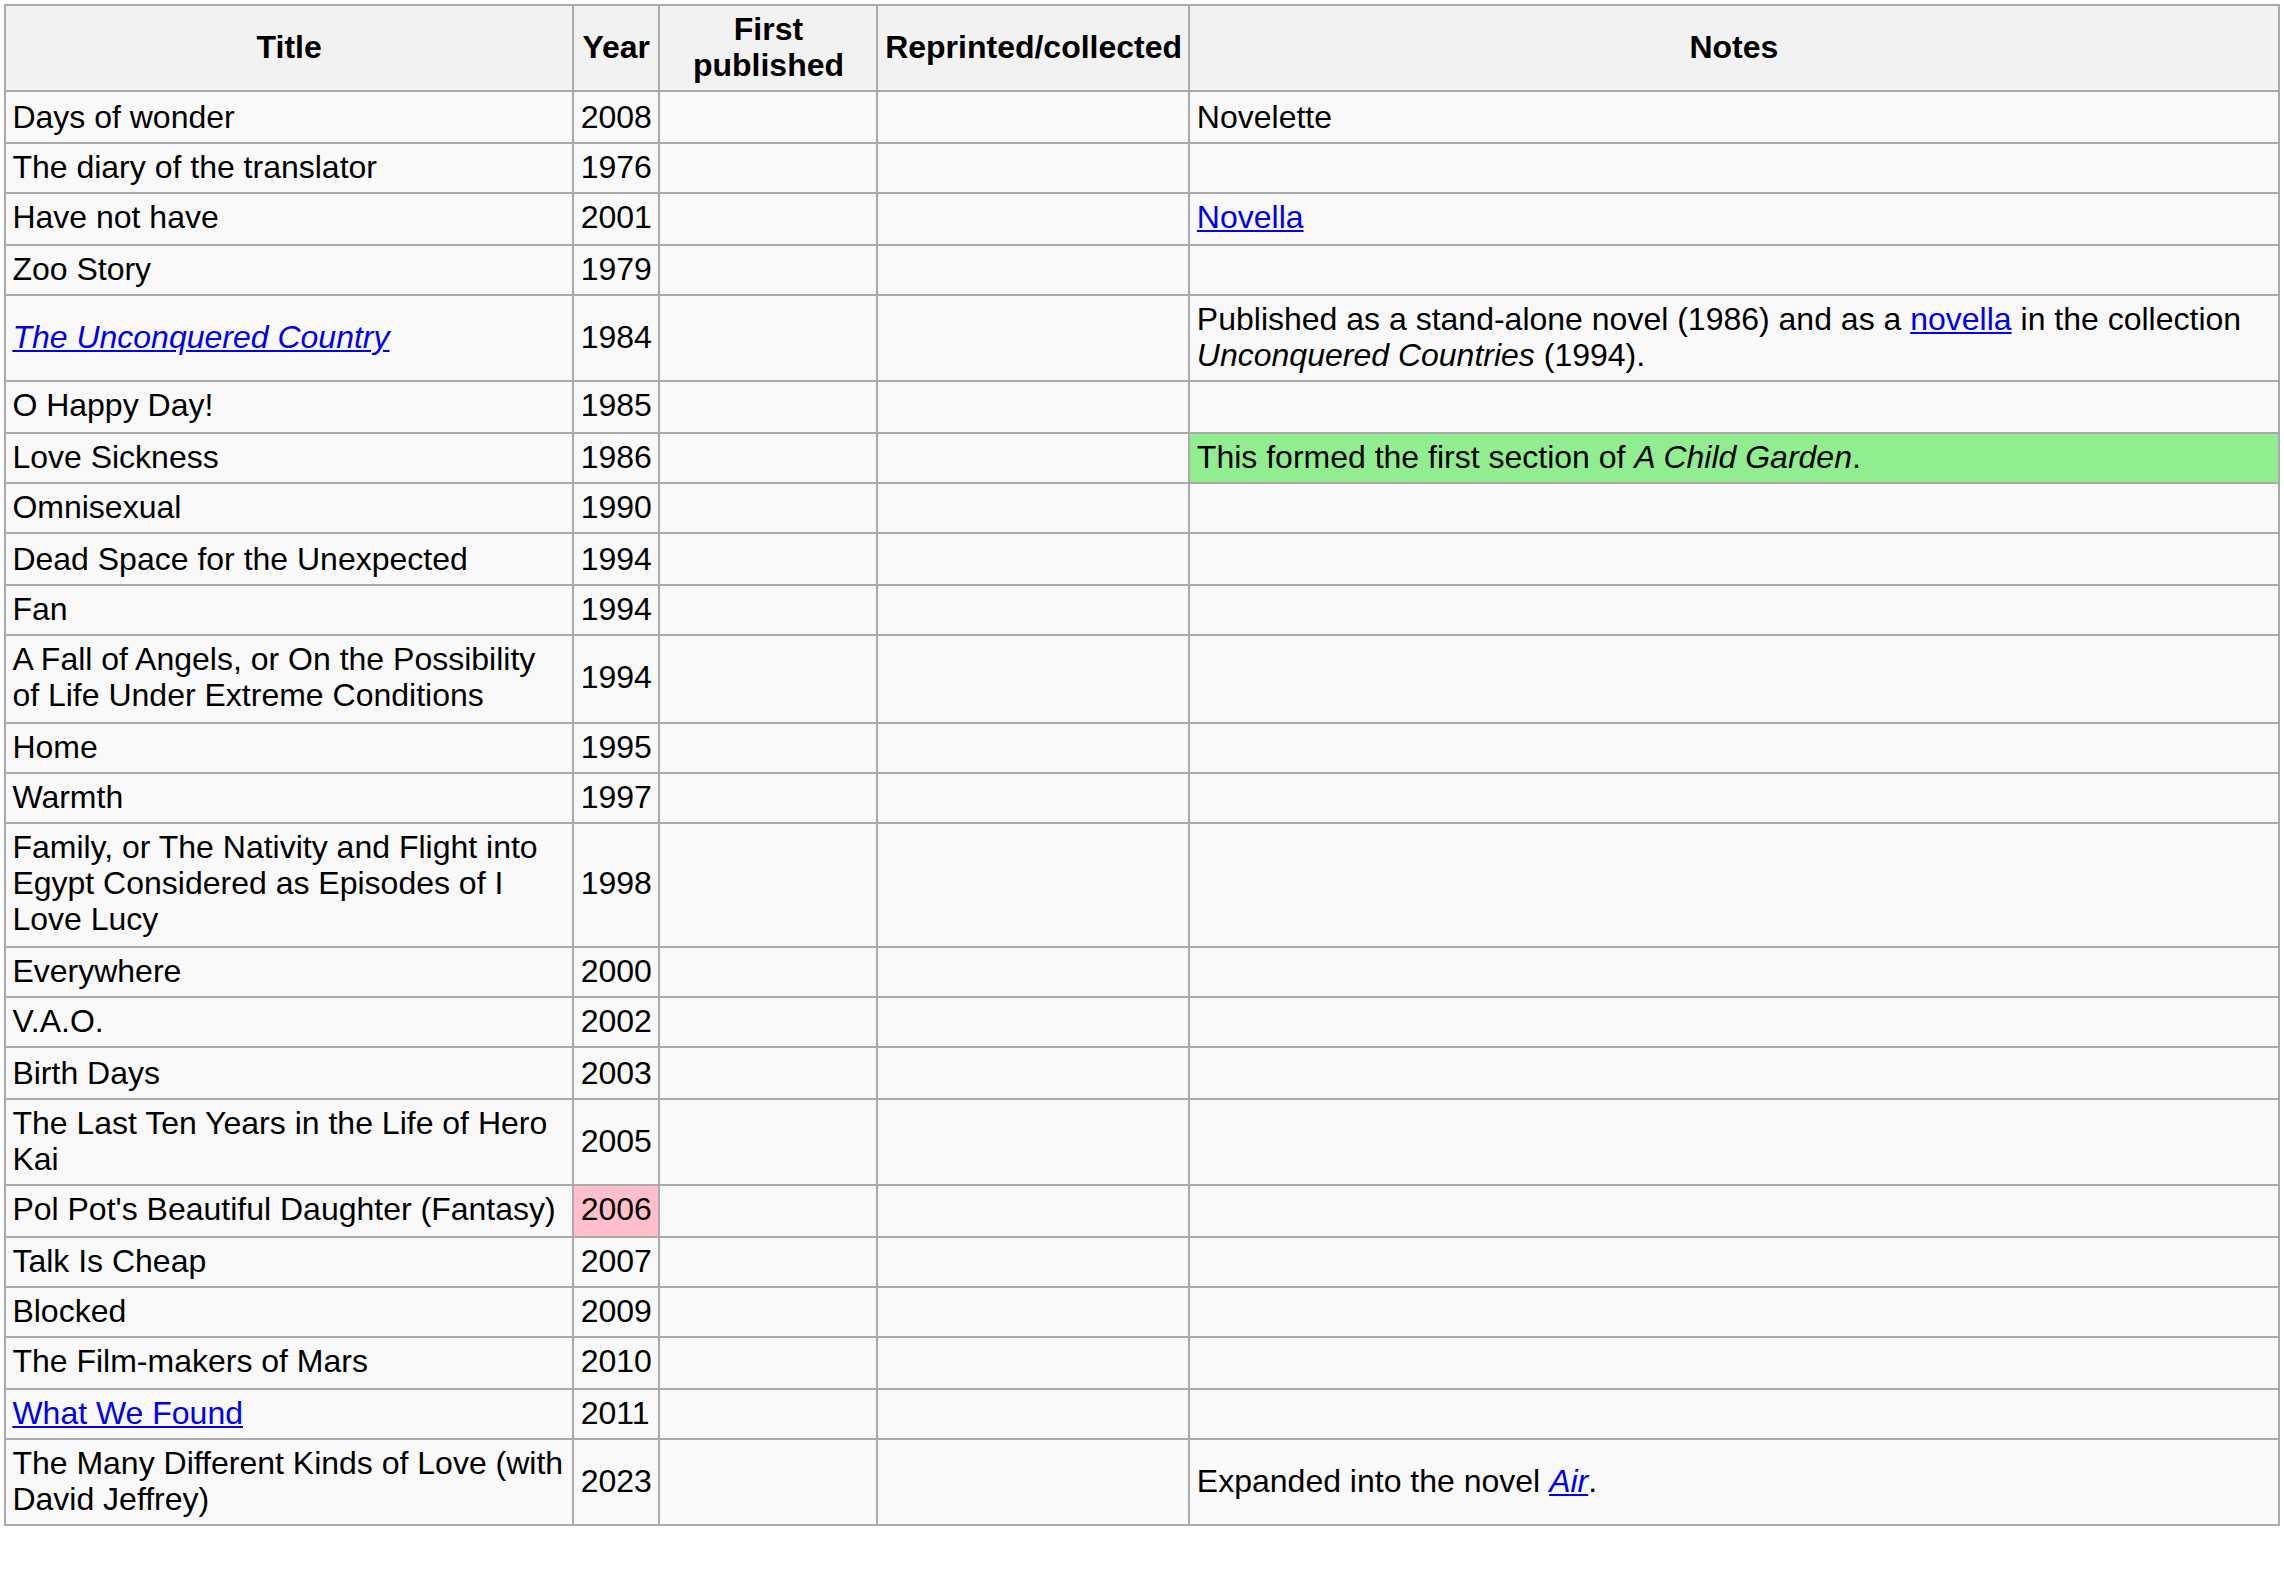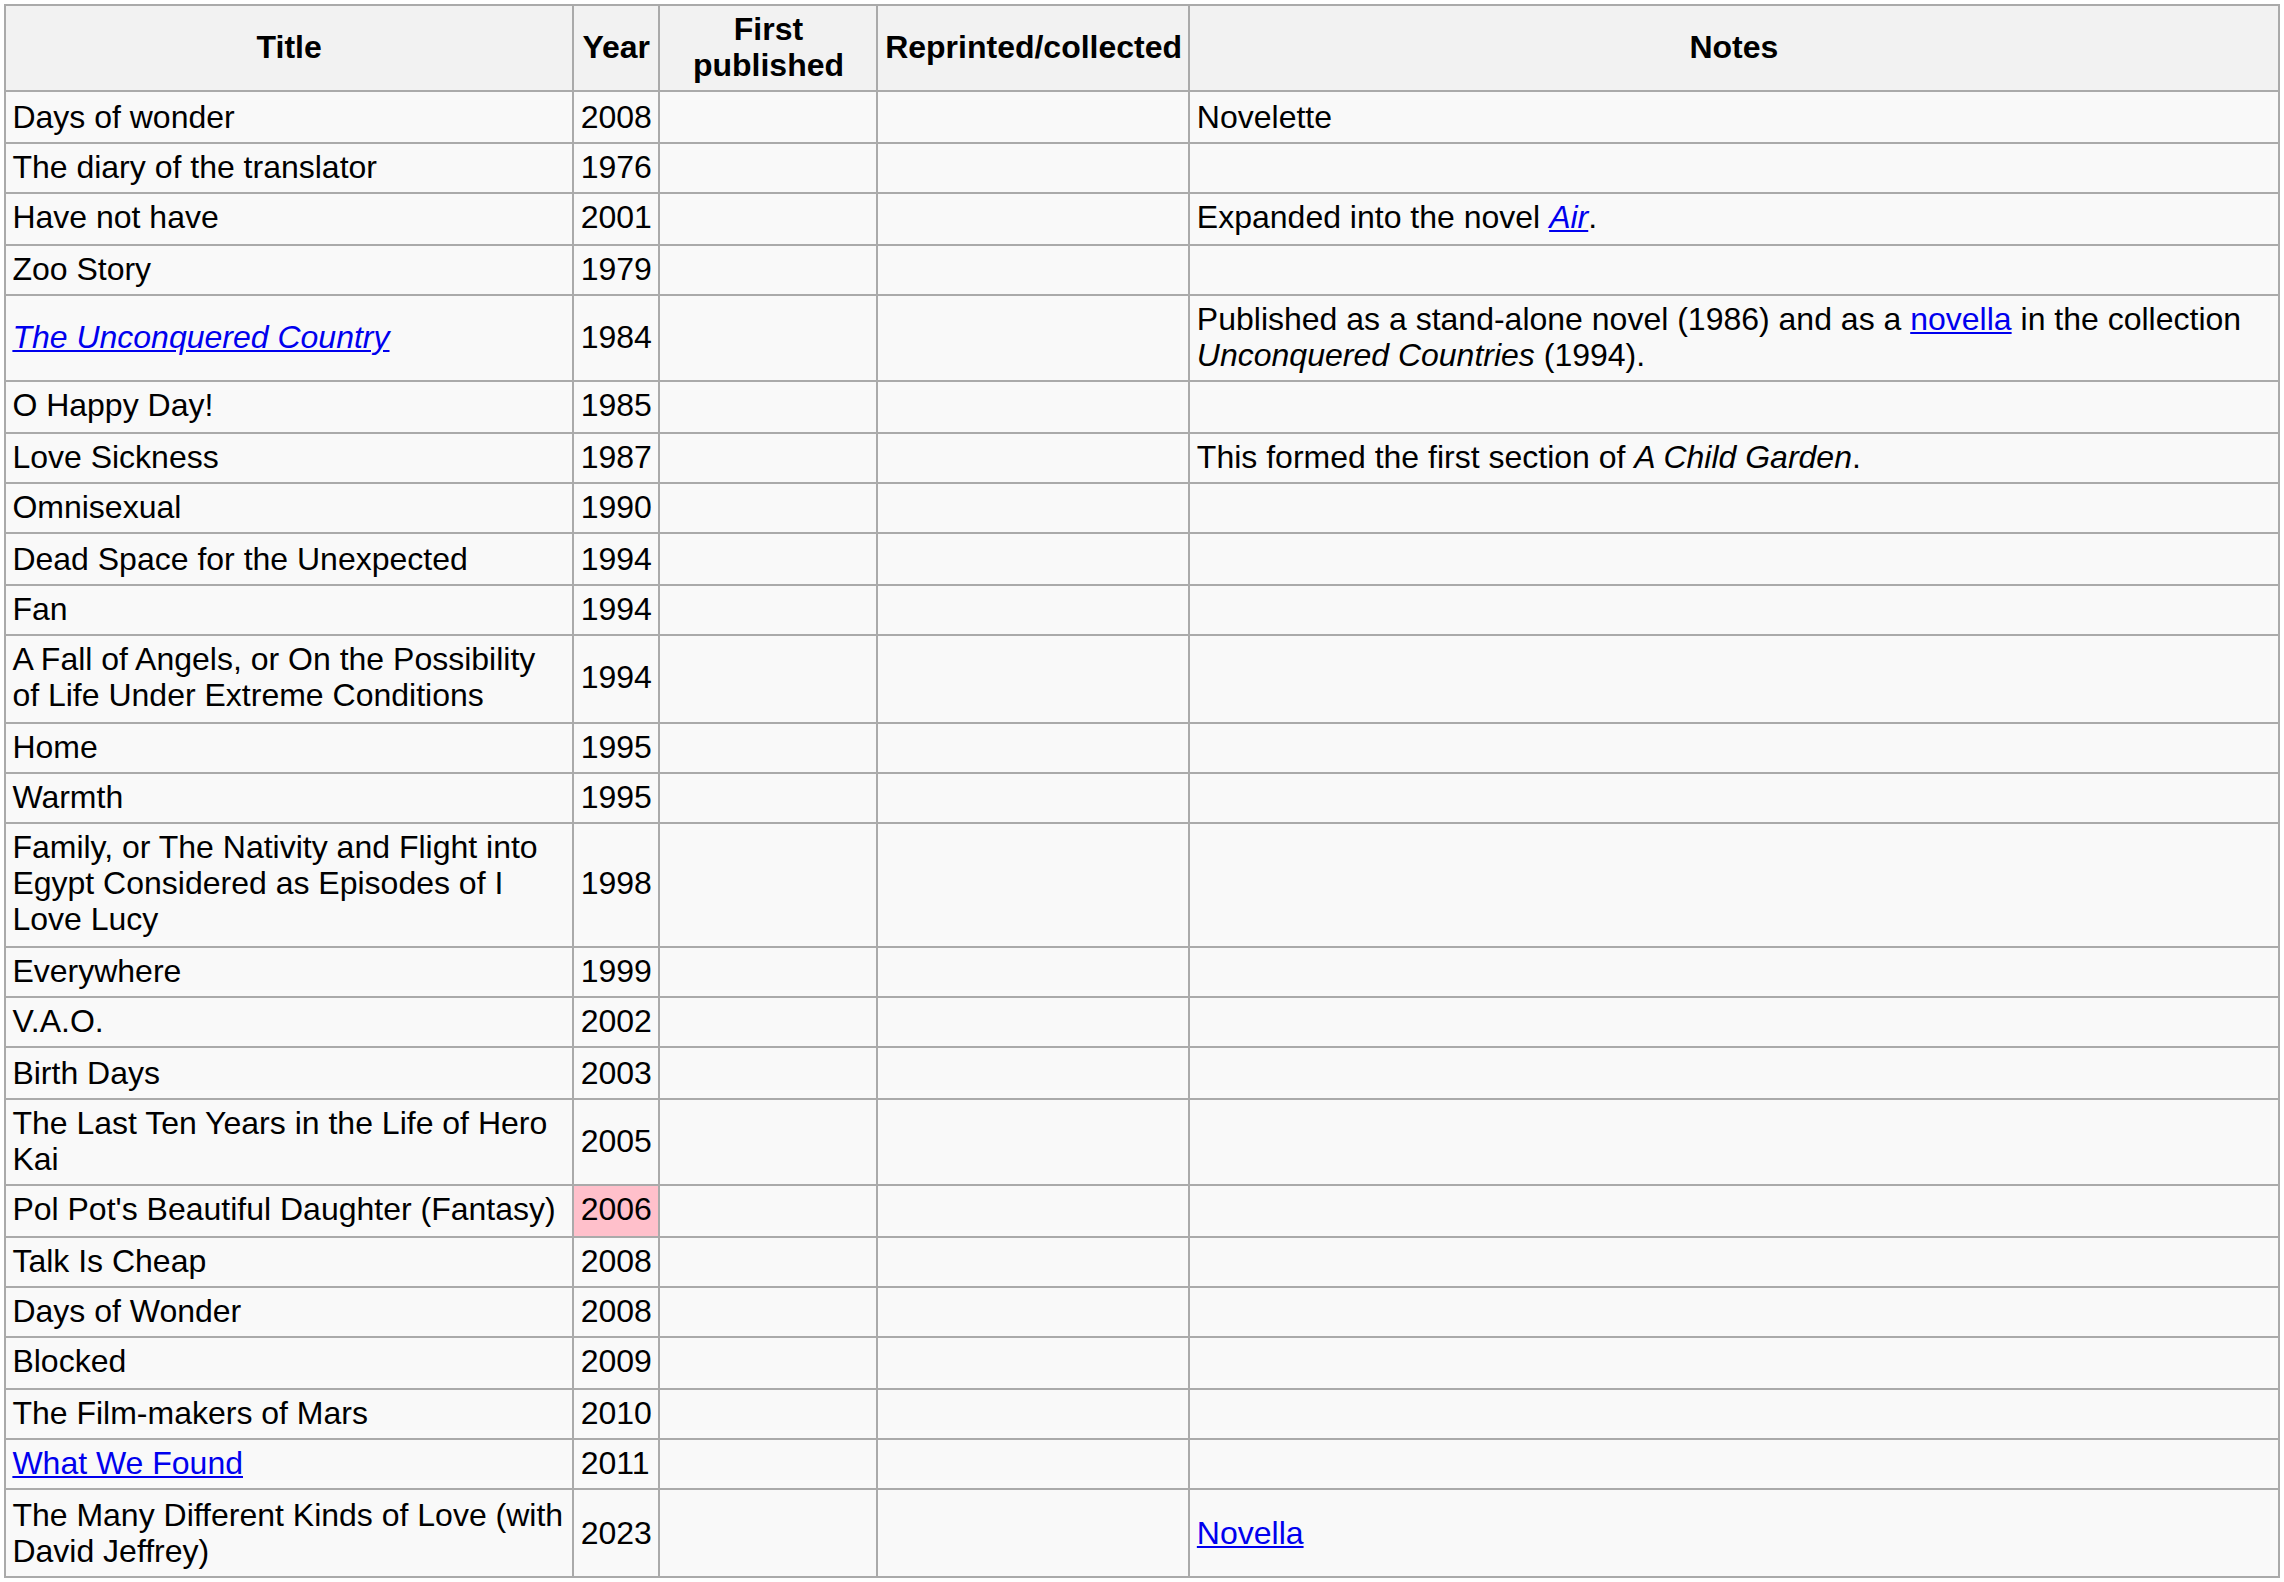Have not have | Notes: Novella -> Expanded into the novel Air.
Love Sickness | Year: 1986 -> 1987
Love Sickness | Notes: lightgreen background -> no background
Warmth | Year: 1997 -> 1995
Everywhere | Year: 2000 -> 1999
Talk Is Cheap | Year: 2007 -> 2008
+ row: Days of Wonder | 2008
The Many Different Kinds of Love (with David Jeffrey) | Notes: Expanded into the novel Air. -> Novella
